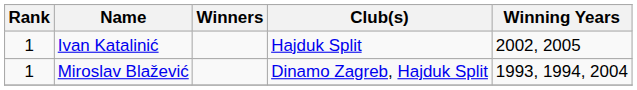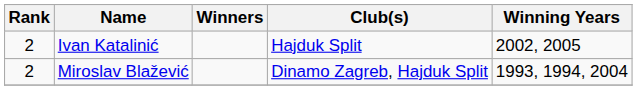Ivan Katalinić | Rank: 1 -> 2
Miroslav Blažević | Rank: 1 -> 2
